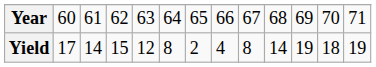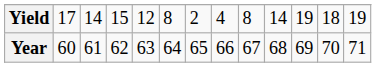rows swapped: Year <-> Yield
